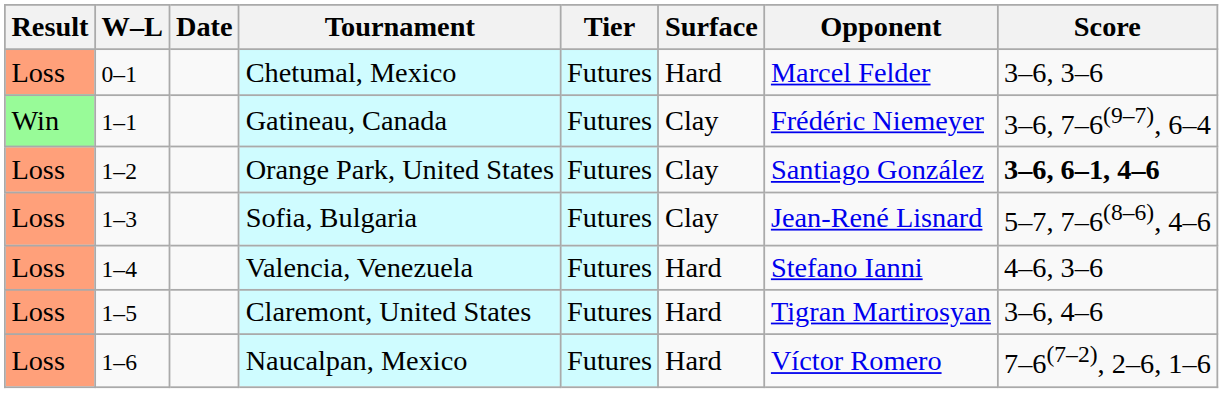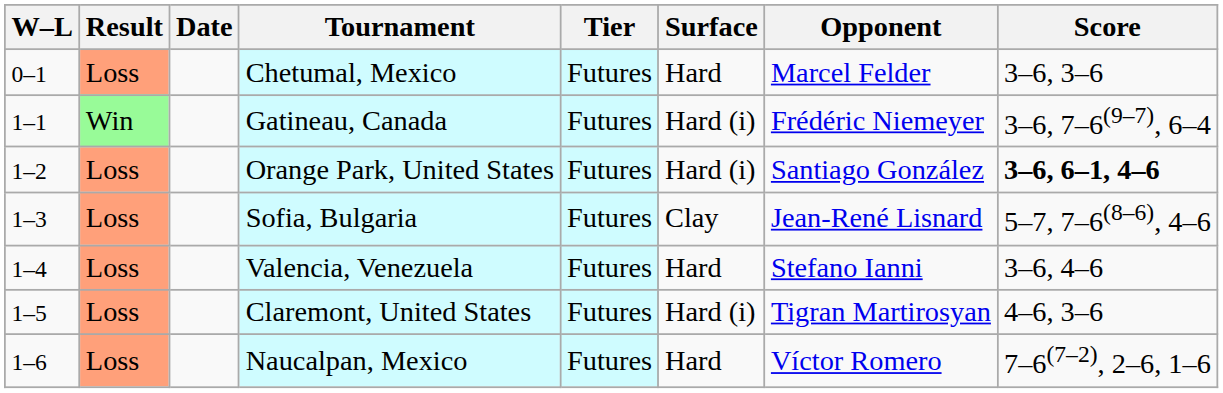columns swapped: Result <-> W–L
Gatineau, Canada | Surface: Clay -> Hard (i)
Orange Park, United States | Surface: Clay -> Hard (i)
Valencia, Venezuela | Score: 4–6, 3–6 -> 3–6, 4–6
Claremont, United States | Surface: Hard -> Hard (i)
Claremont, United States | Score: 3–6, 4–6 -> 4–6, 3–6
